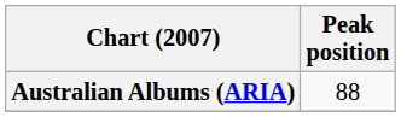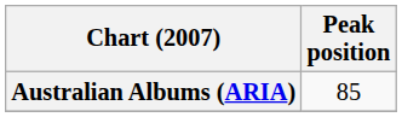Australian Albums (ARIA) | Peak position: 88 -> 85
